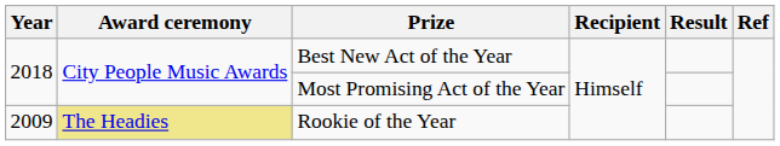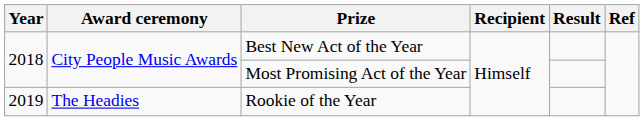Rookie of the Year | Year: 2009 -> 2019
Rookie of the Year | Award ceremony: khaki background -> no background
